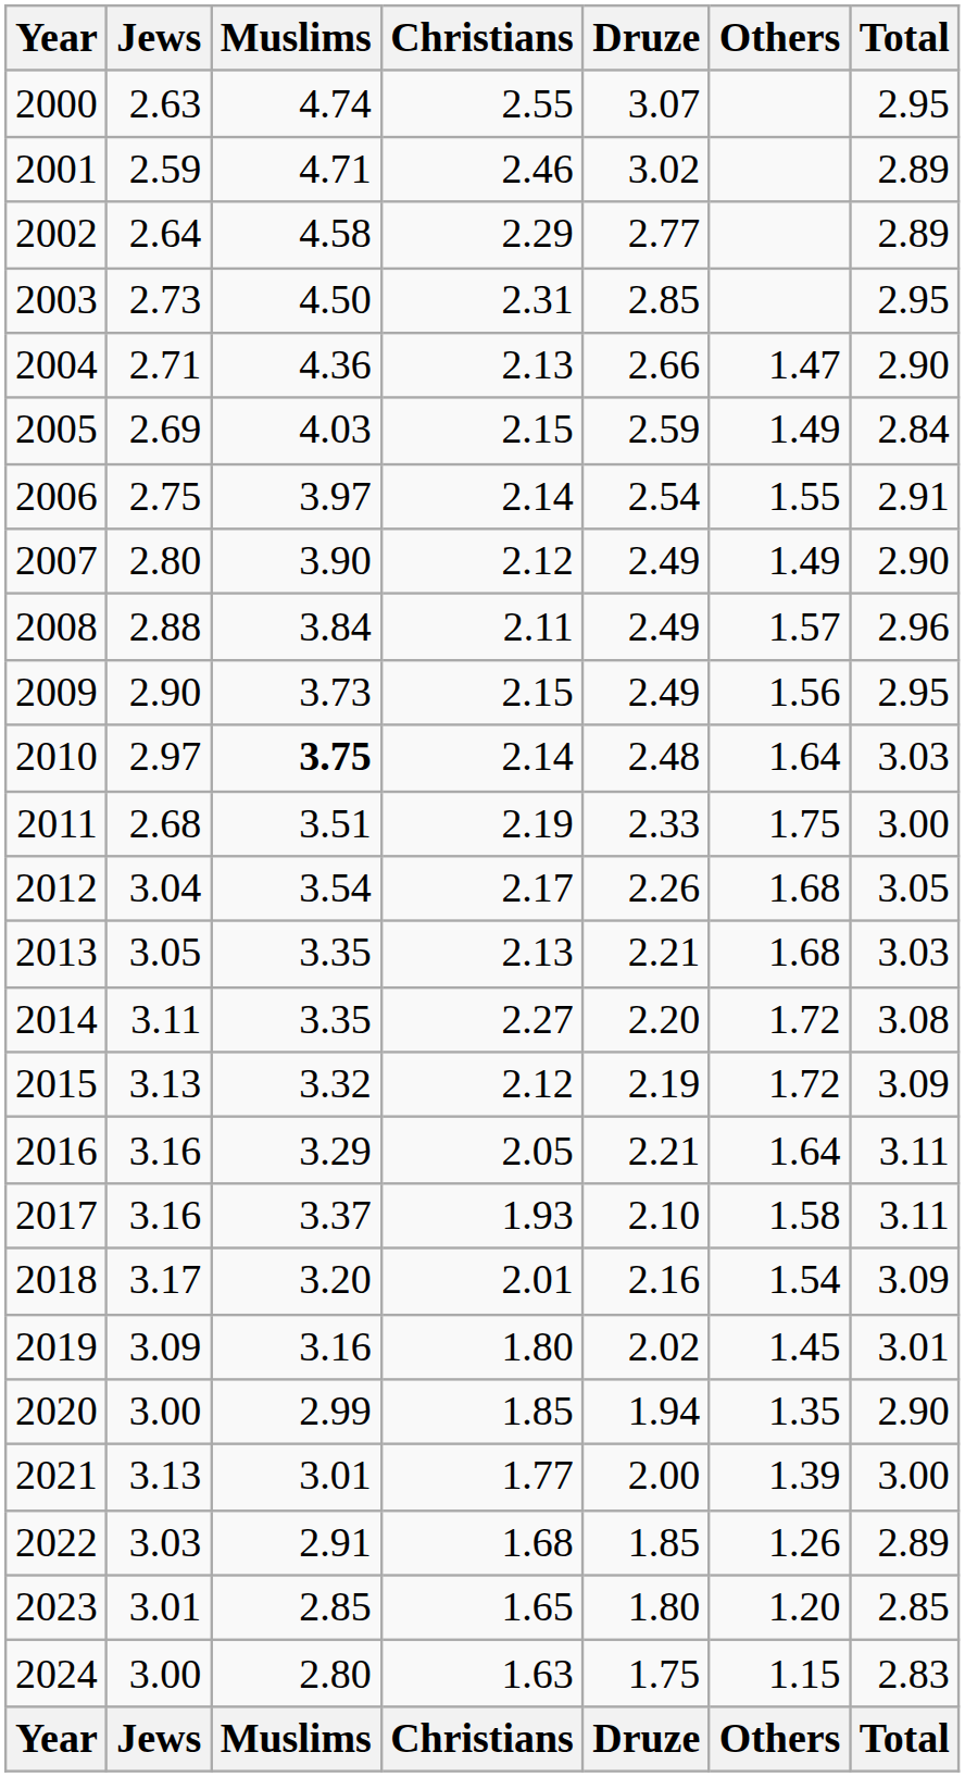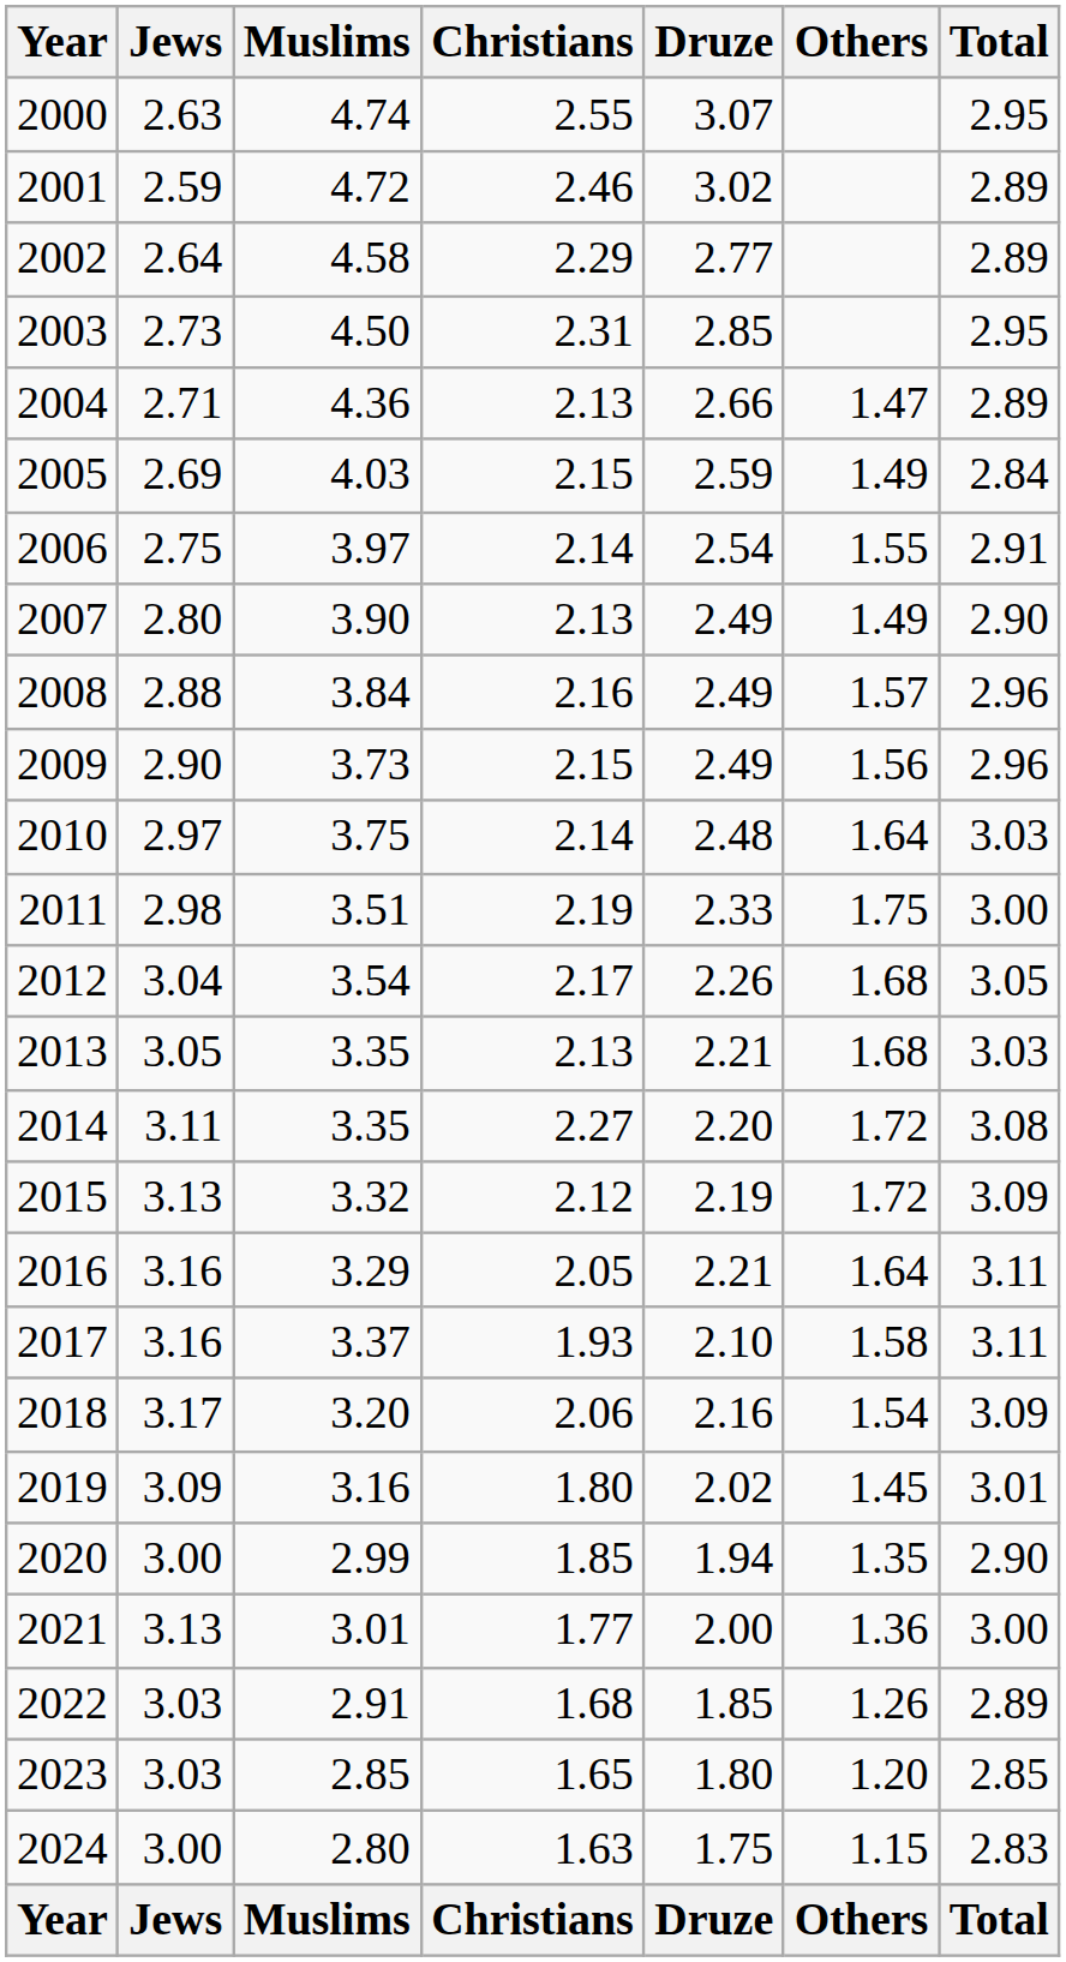2001 | Muslims: 4.71 -> 4.72
2004 | Total: 2.90 -> 2.89
2007 | Christians: 2.12 -> 2.13
2008 | Christians: 2.11 -> 2.16
2009 | Total: 2.95 -> 2.96
2010 | Muslims: bold -> normal
2011 | Jews: 2.68 -> 2.98
2018 | Christians: 2.01 -> 2.06
2021 | Others: 1.39 -> 1.36
2023 | Jews: 3.01 -> 3.03
